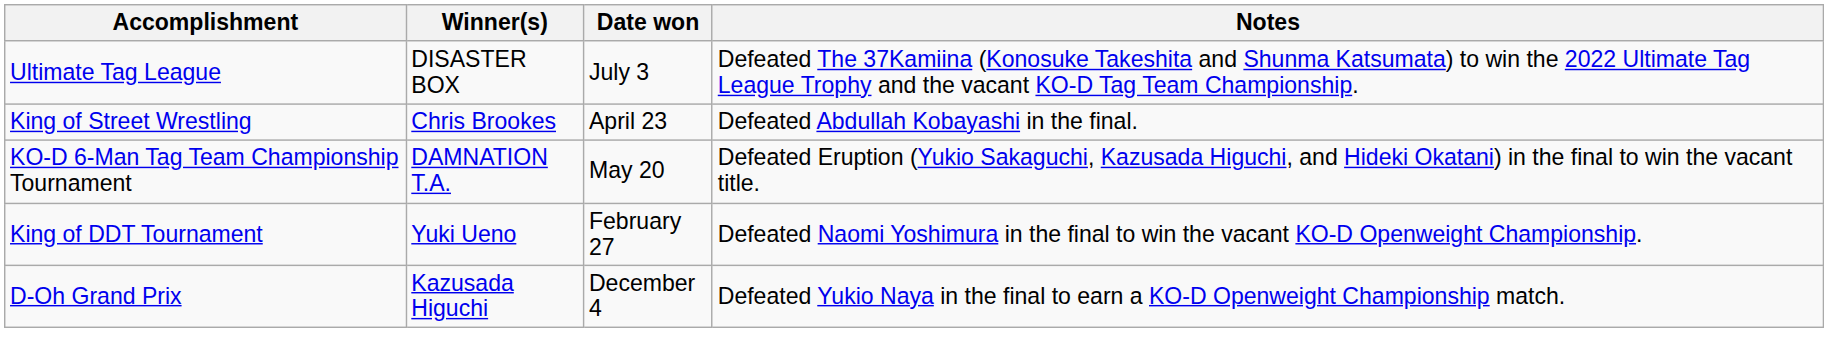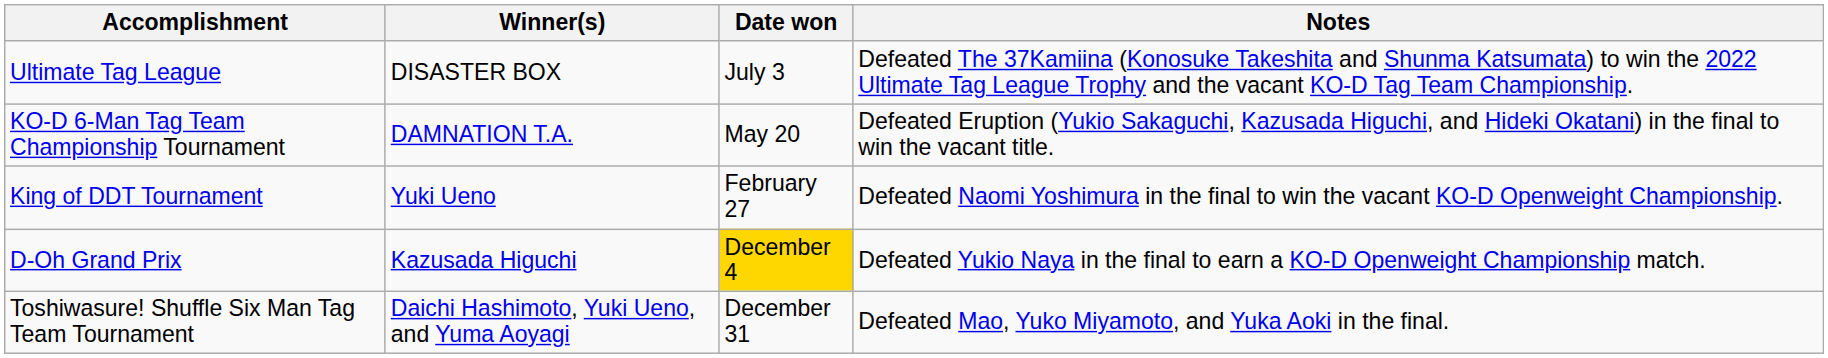- row: King of Street Wrestling | Chris Brookes | April 23 | Defeated Abdullah Kobayashi in the final.
D-Oh Grand Prix | Date won: no background -> gold background
+ row: Toshiwasure! Shuffle Six Man Tag Team Tournament | Daichi Hashimoto, Yuki Ueno, and Yuma Aoyagi | December 31 | Defeated Mao, Yuko Miyamoto, and Yuka Aoki in the final.
